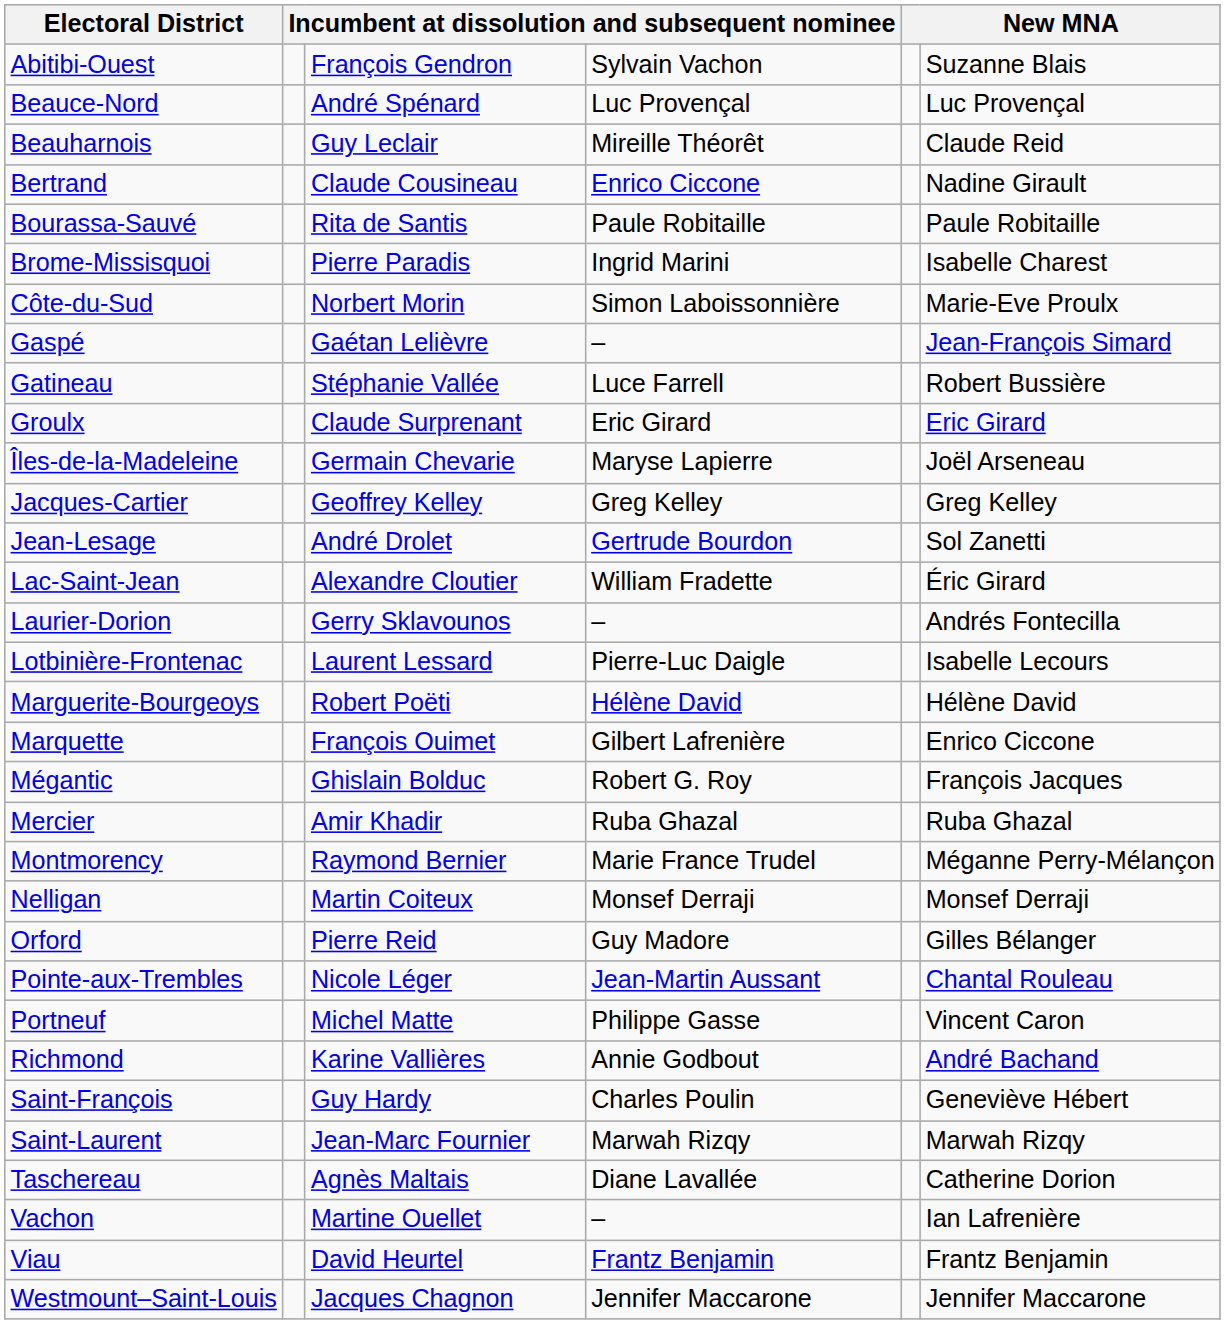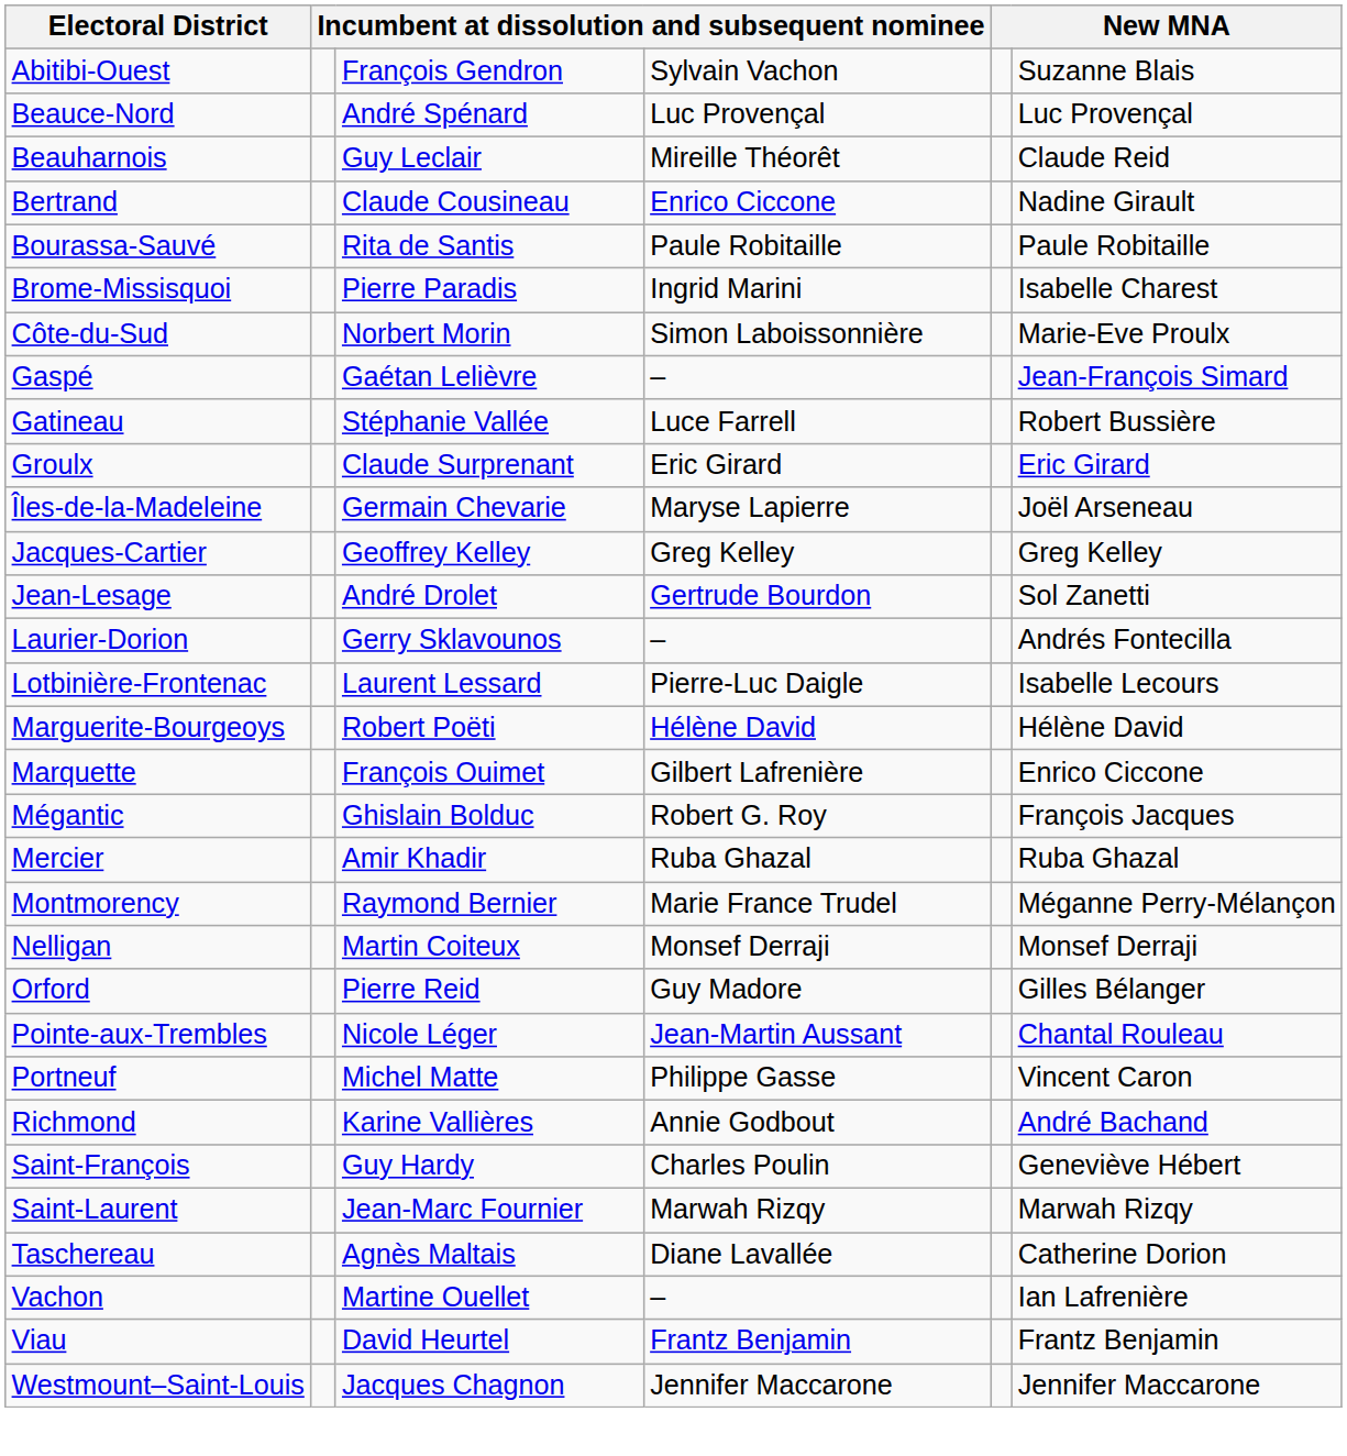- row: Lac-Saint-Jean | Alexandre Cloutier | William Fradette | Éric Girard
